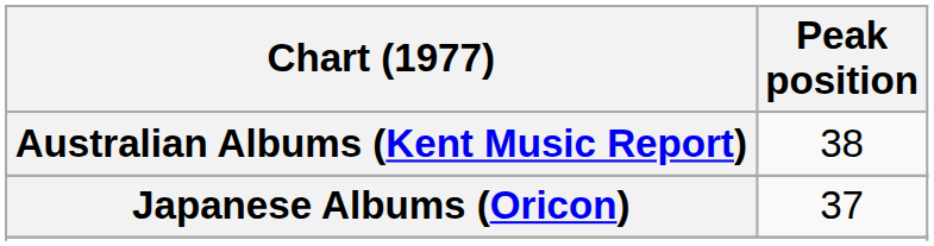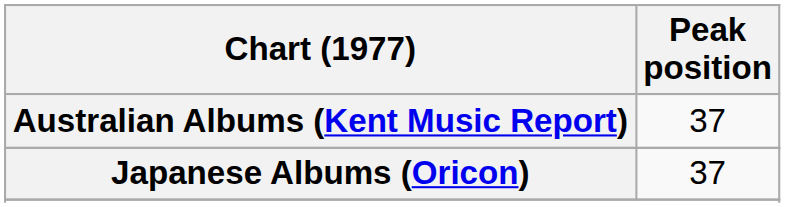Australian Albums (Kent Music Report) | Peak position: 38 -> 37
